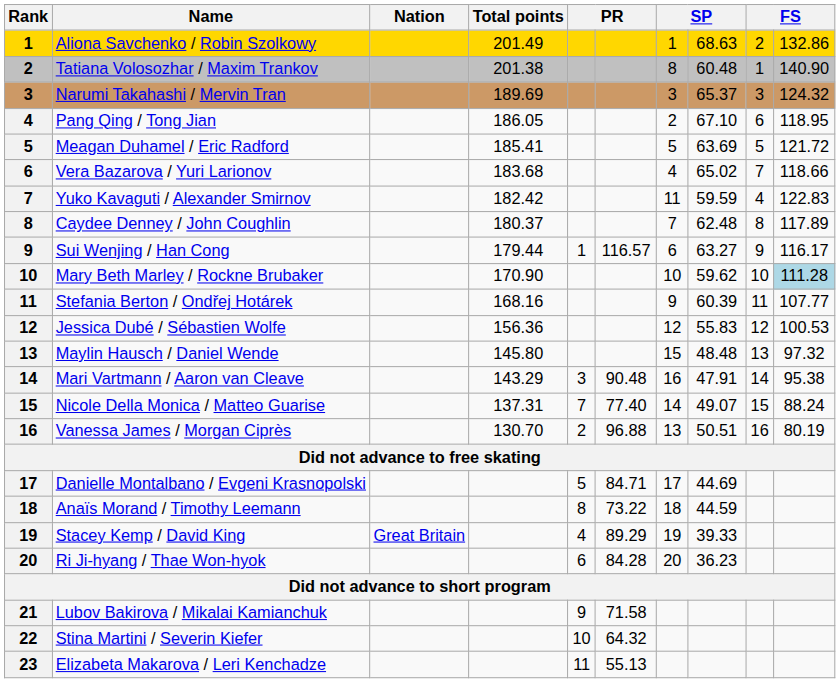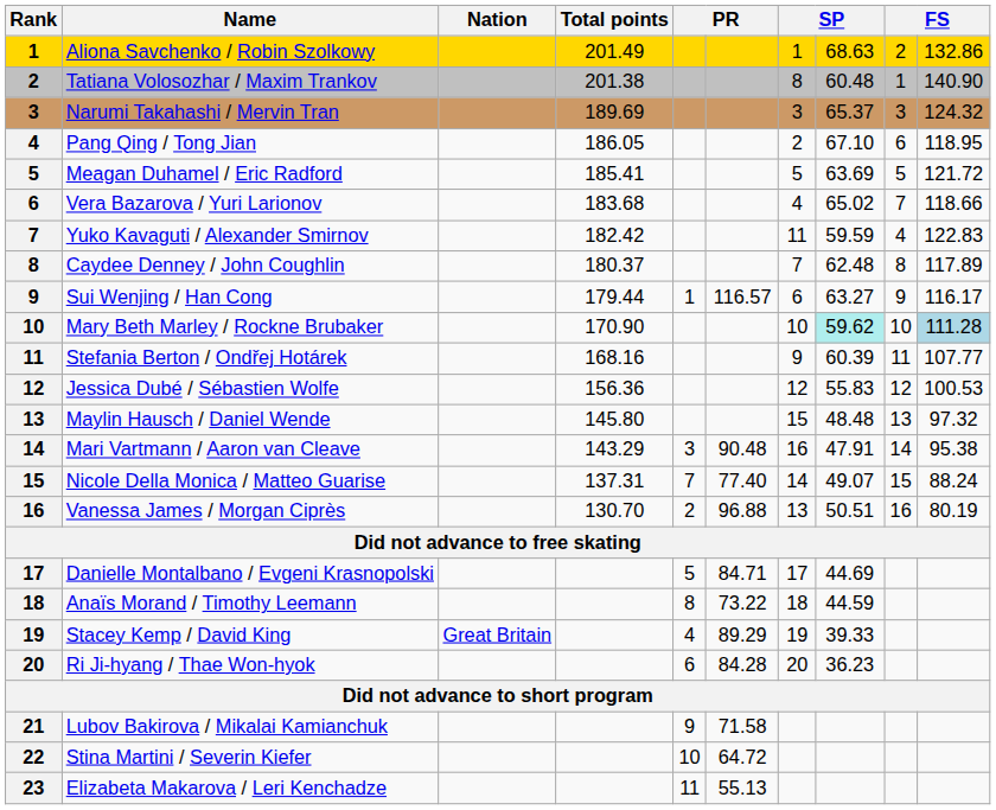Mary Beth Marley / Rockne Brubaker | column 8: no background -> paleturquoise background
Stina Martini / Severin Kiefer | column 6: 64.32 -> 64.72
